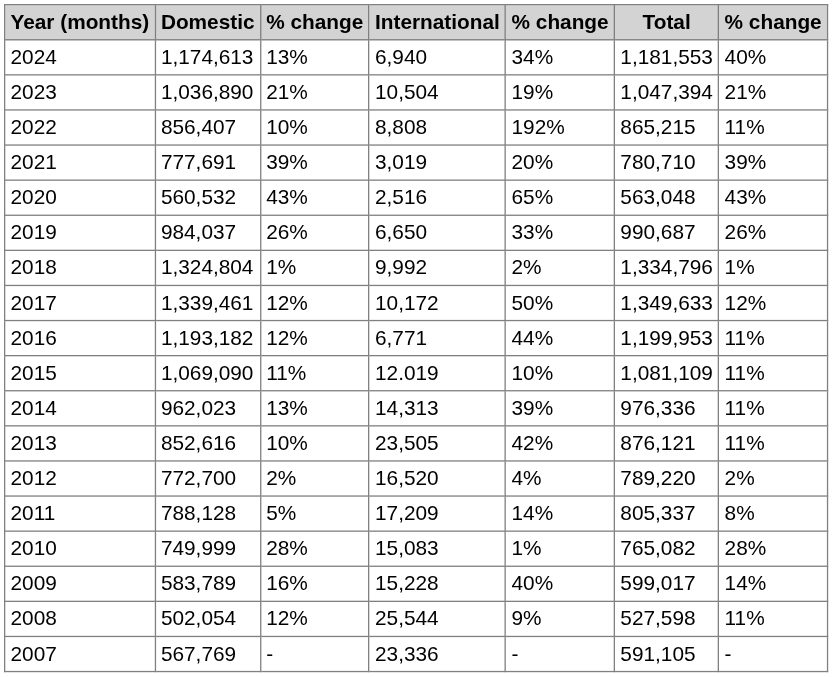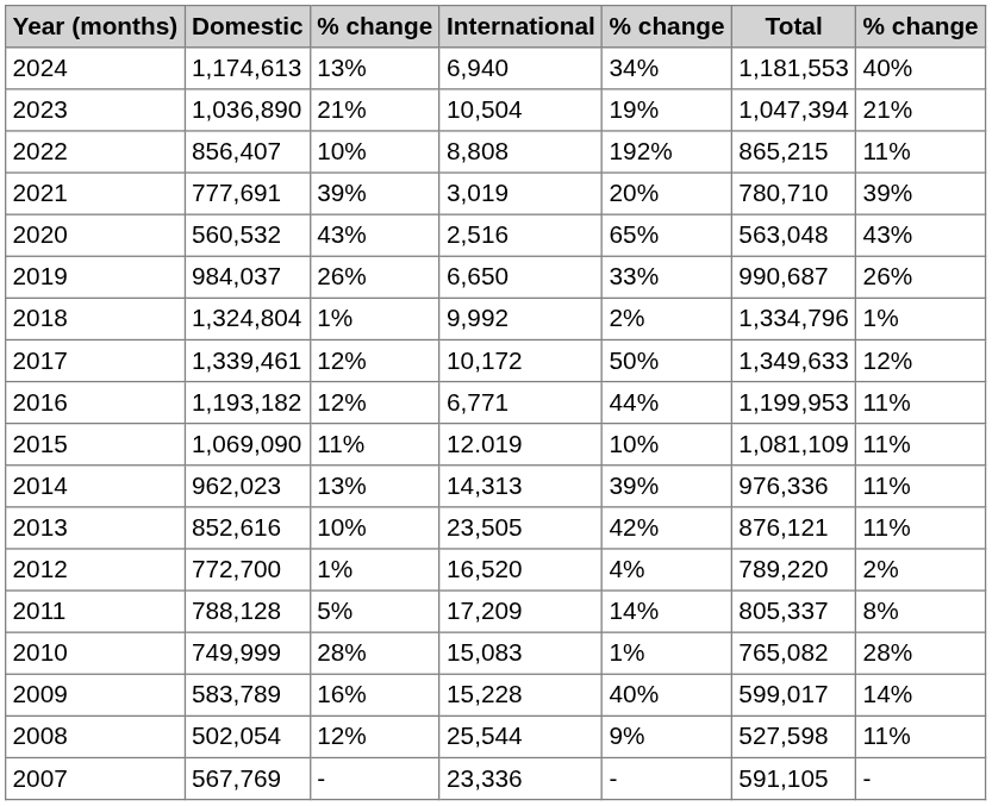2012 | column 3: 2% -> 1%
